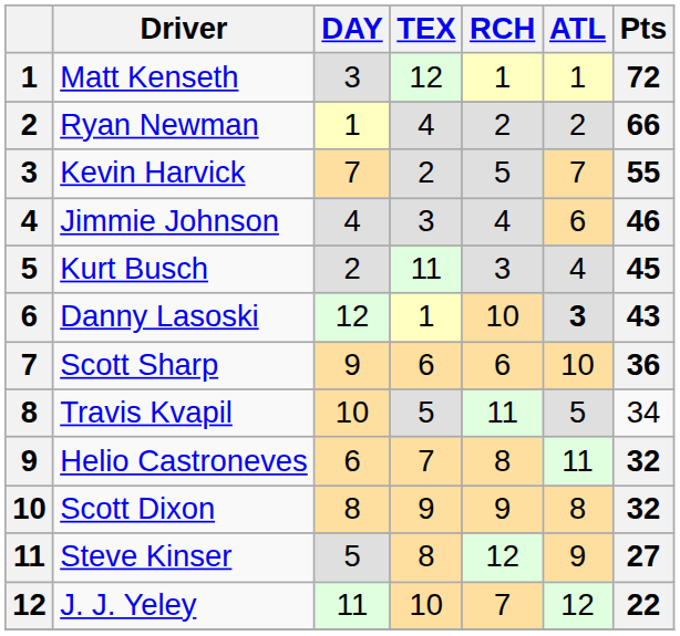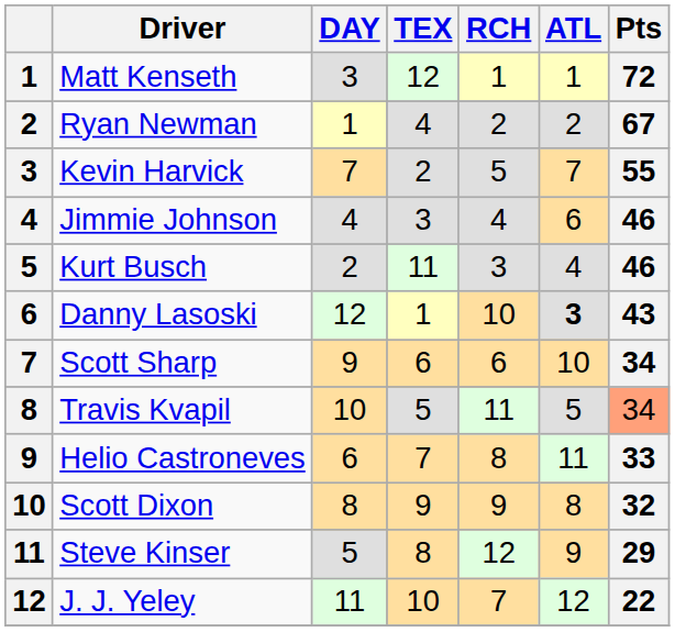Ryan Newman | Pts: 66 -> 67
Kurt Busch | Pts: 45 -> 46
Scott Sharp | Pts: 36 -> 34
Travis Kvapil | Pts: no background -> lightsalmon background
Helio Castroneves | Pts: 32 -> 33
Steve Kinser | Pts: 27 -> 29
